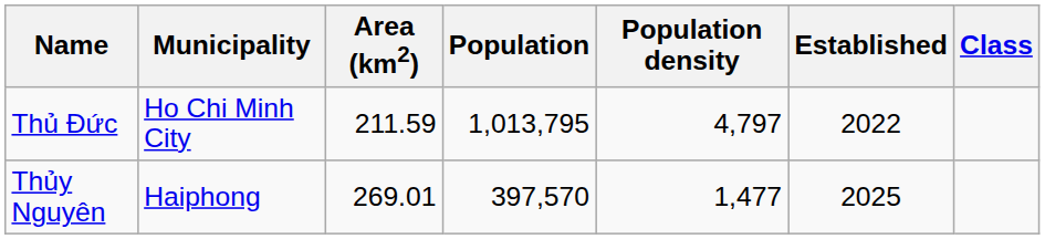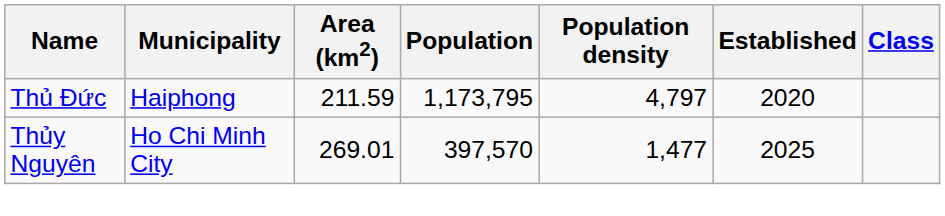Thủ Đức | Municipality: Ho Chi Minh City -> Haiphong
Thủ Đức | Population: 1,013,795 -> 1,173,795
Thủ Đức | Established: 2022 -> 2020
Thủy Nguyên | Municipality: Haiphong -> Ho Chi Minh City
